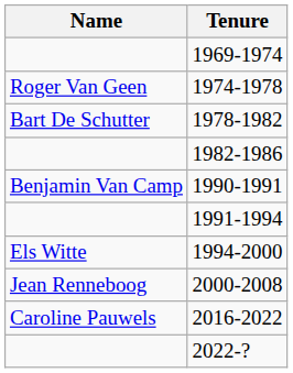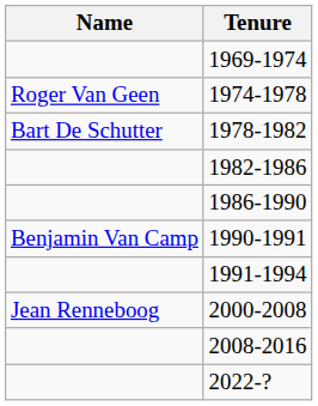+ row: 1986-1990
- row: Els Witte | 1994-2000
+ row: 2008-2016
- row: Caroline Pauwels | 2016-2022
